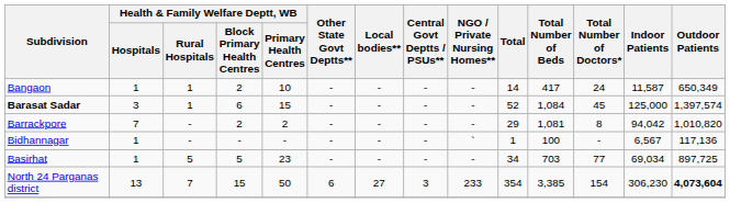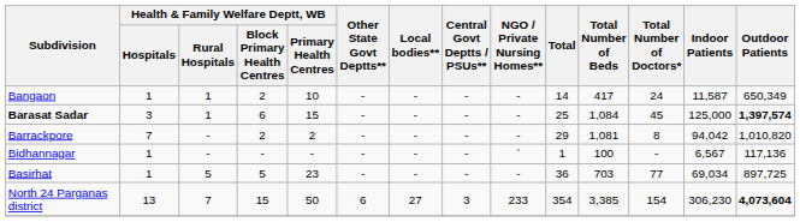Barasat Sadar | Total: 52 -> 25
Barasat Sadar | Outdoor Patients: normal -> bold
Basirhat | Total: 34 -> 36
